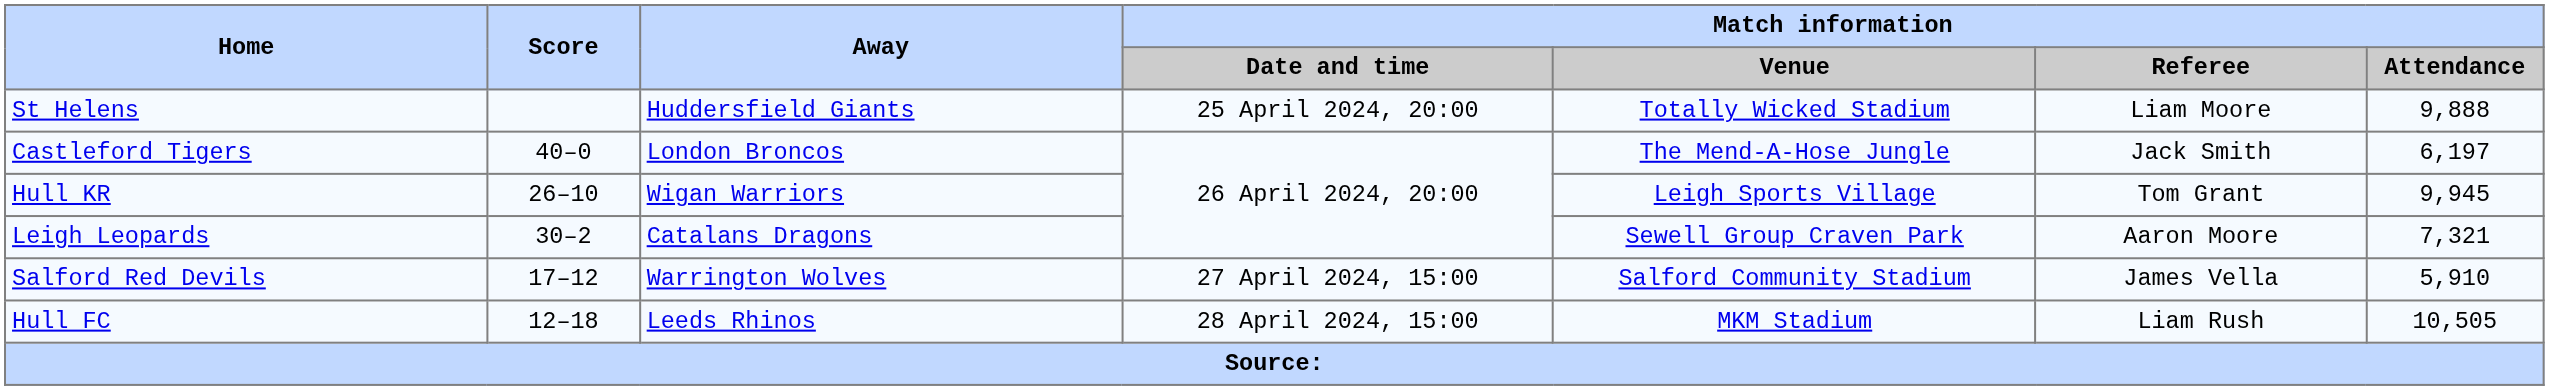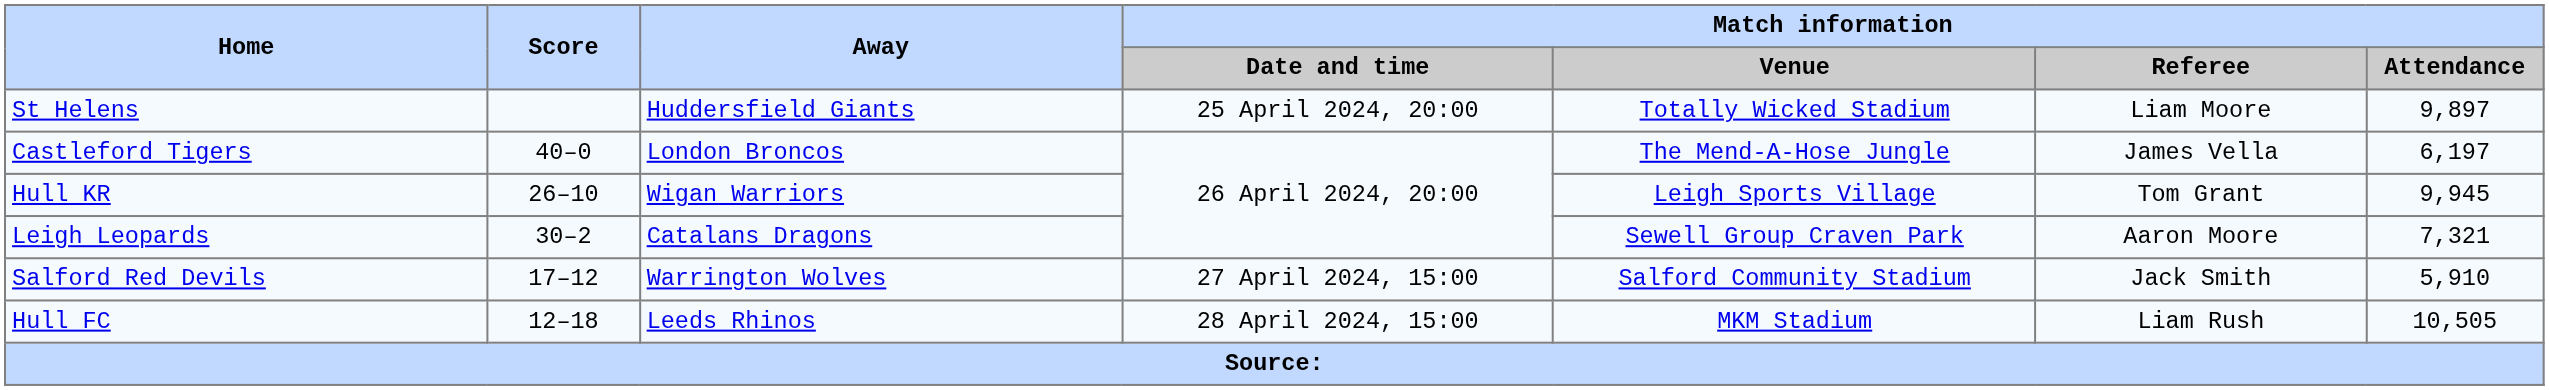St Helens | Match information / Attendance: 9,888 -> 9,897
Castleford Tigers | Match information / Referee: Jack Smith -> James Vella
Salford Red Devils | Match information / Referee: James Vella -> Jack Smith
